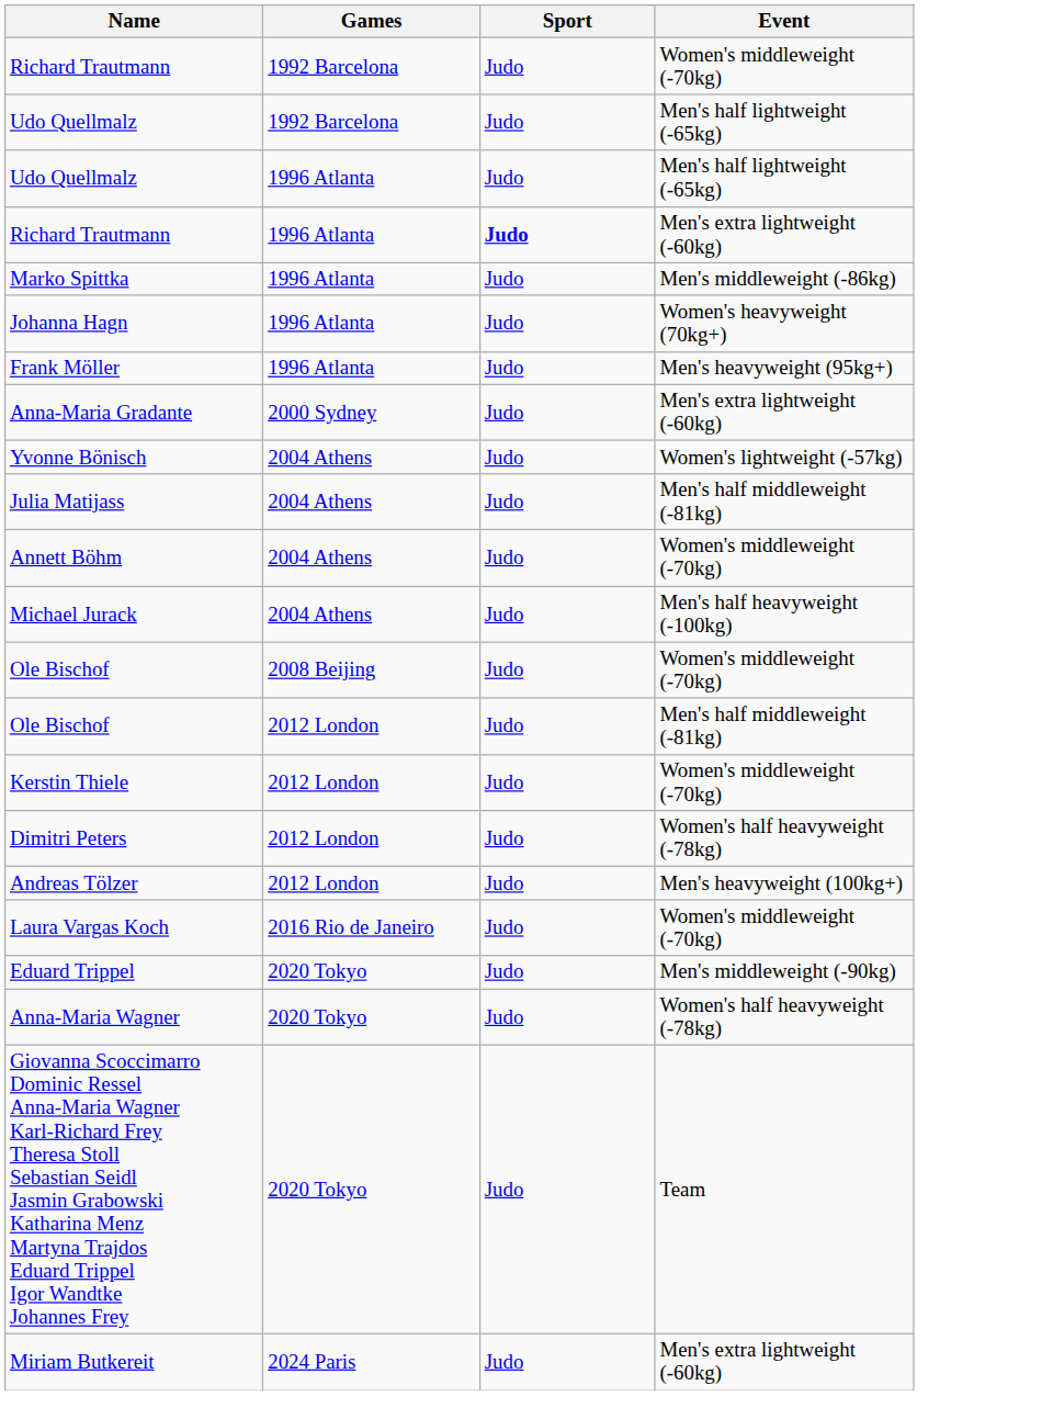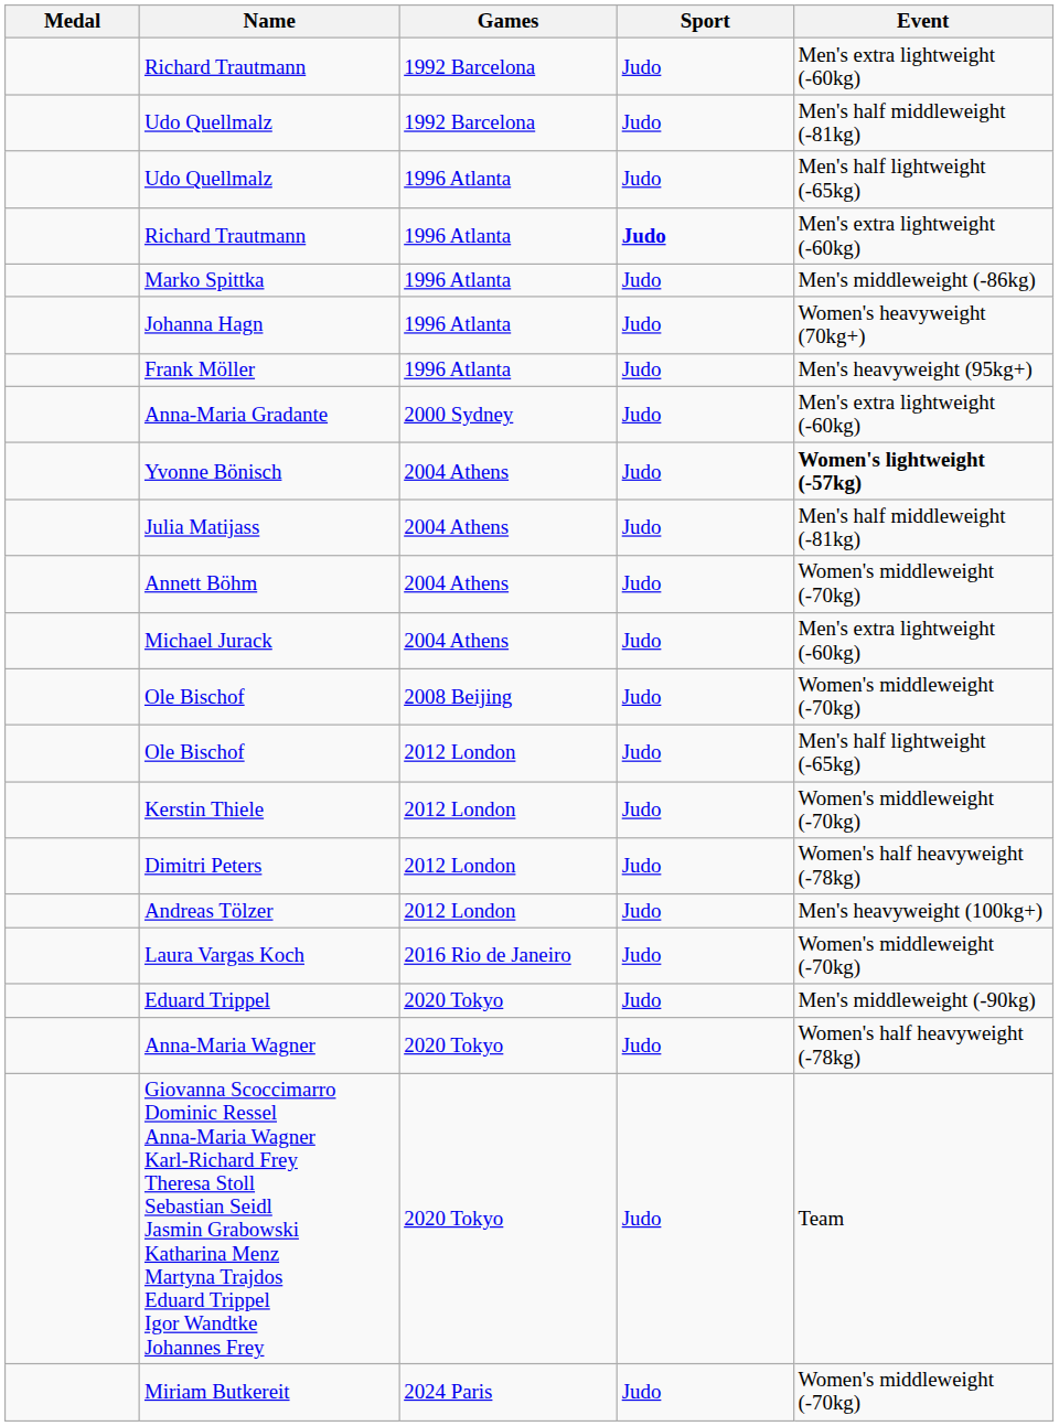+ column: Medal
Richard Trautmann / 1992 Barcelona | Event: Women's middleweight (-70kg) -> Men's extra lightweight (-60kg)
Udo Quellmalz / 1992 Barcelona | Event: Men's half lightweight (-65kg) -> Men's half middleweight (-81kg)
Yvonne Bönisch | Event: normal -> bold
Michael Jurack | Event: Men's half heavyweight (-100kg) -> Men's extra lightweight (-60kg)
Ole Bischof / 2012 London | Event: Men's half middleweight (-81kg) -> Men's half lightweight (-65kg)
Miriam Butkereit | Event: Men's extra lightweight (-60kg) -> Women's middleweight (-70kg)
